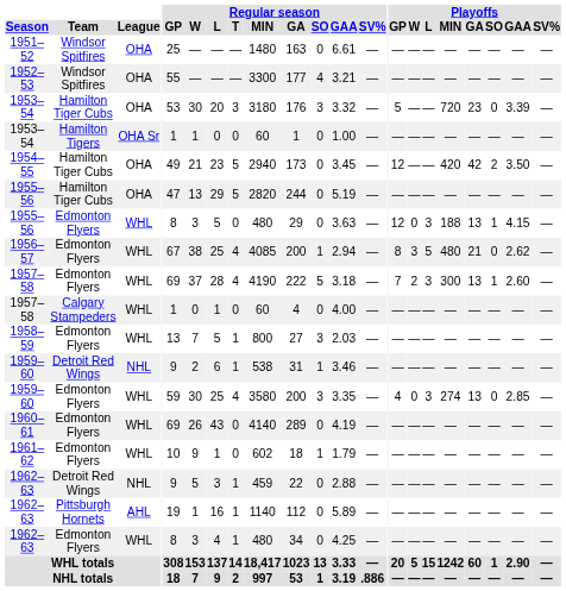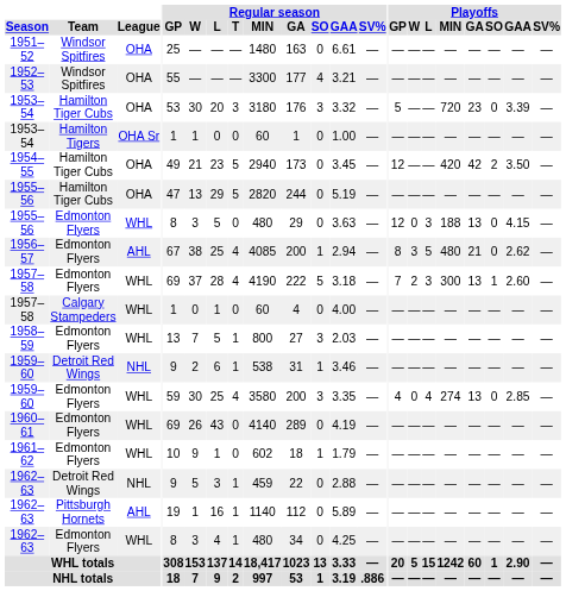1955–56 / Edmonton Flyers | Playoffs / SO: 1 -> 0
1956–57 | League: WHL -> AHL
1959–60 / Edmonton Flyers | Playoffs / L: 3 -> 4
